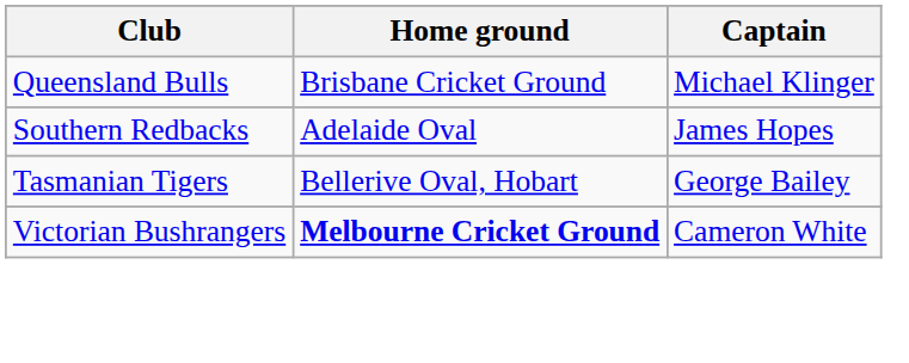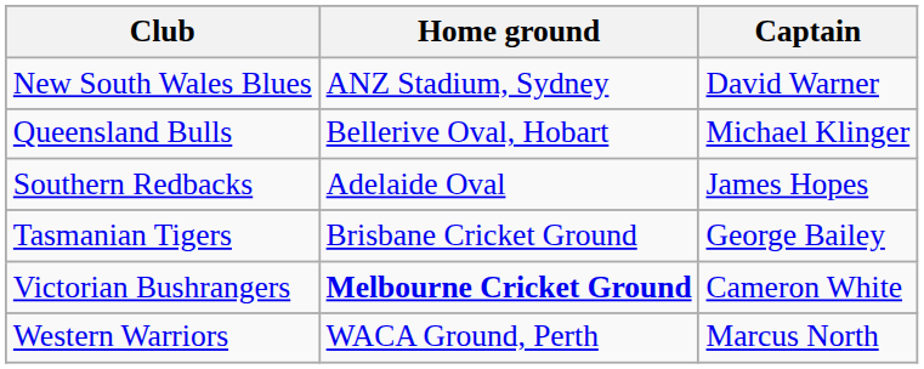+ row: New South Wales Blues | ANZ Stadium, Sydney | David Warner
Queensland Bulls | Home ground: Brisbane Cricket Ground -> Bellerive Oval, Hobart
Tasmanian Tigers | Home ground: Bellerive Oval, Hobart -> Brisbane Cricket Ground
+ row: Western Warriors | WACA Ground, Perth | Marcus North
